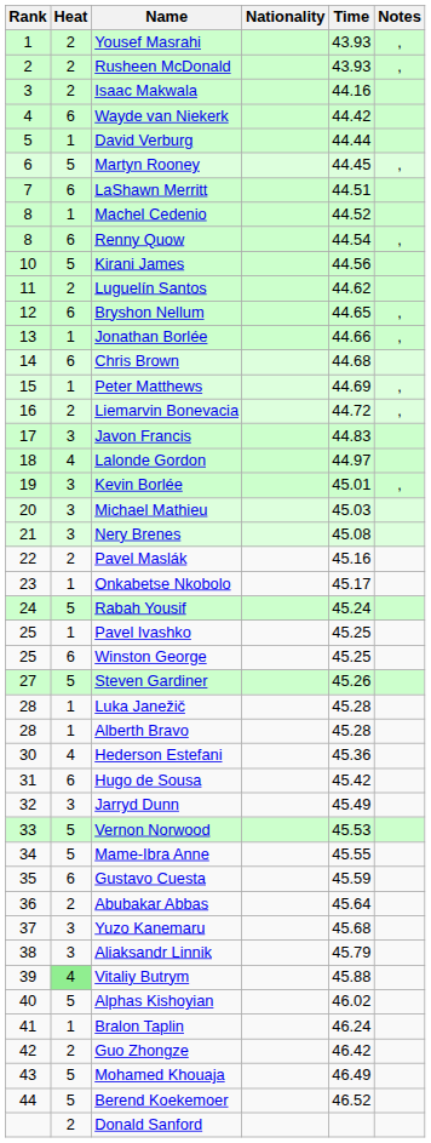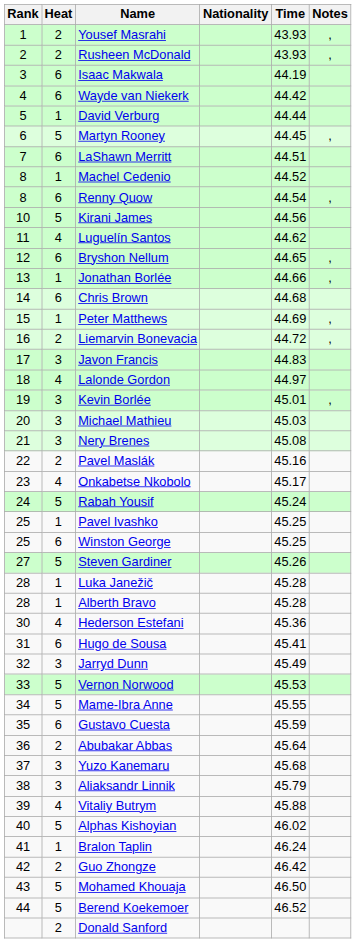Isaac Makwala | Heat: 2 -> 6
Isaac Makwala | Time: 44.16 -> 44.19
Luguelín Santos | Heat: 2 -> 4
Onkabetse Nkobolo | Heat: 1 -> 4
Hugo de Sousa | Time: 45.42 -> 45.41
Vitaliy Butrym | Heat: lightgreen background -> no background
Mohamed Khouaja | Time: 46.49 -> 46.50
